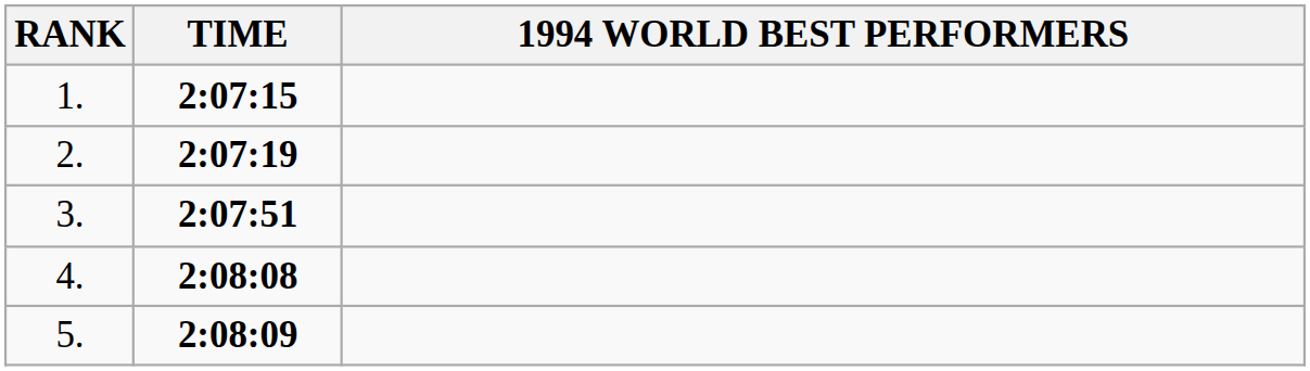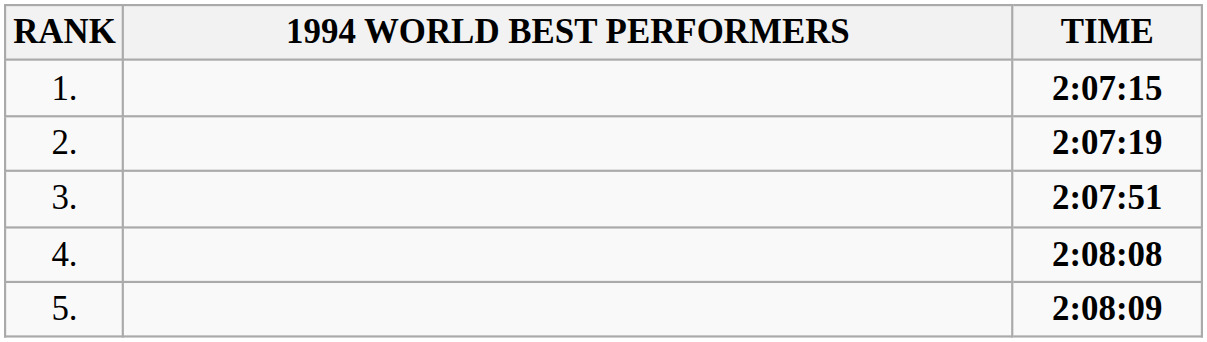columns swapped: 1994 WORLD BEST PERFORMERS <-> TIME
